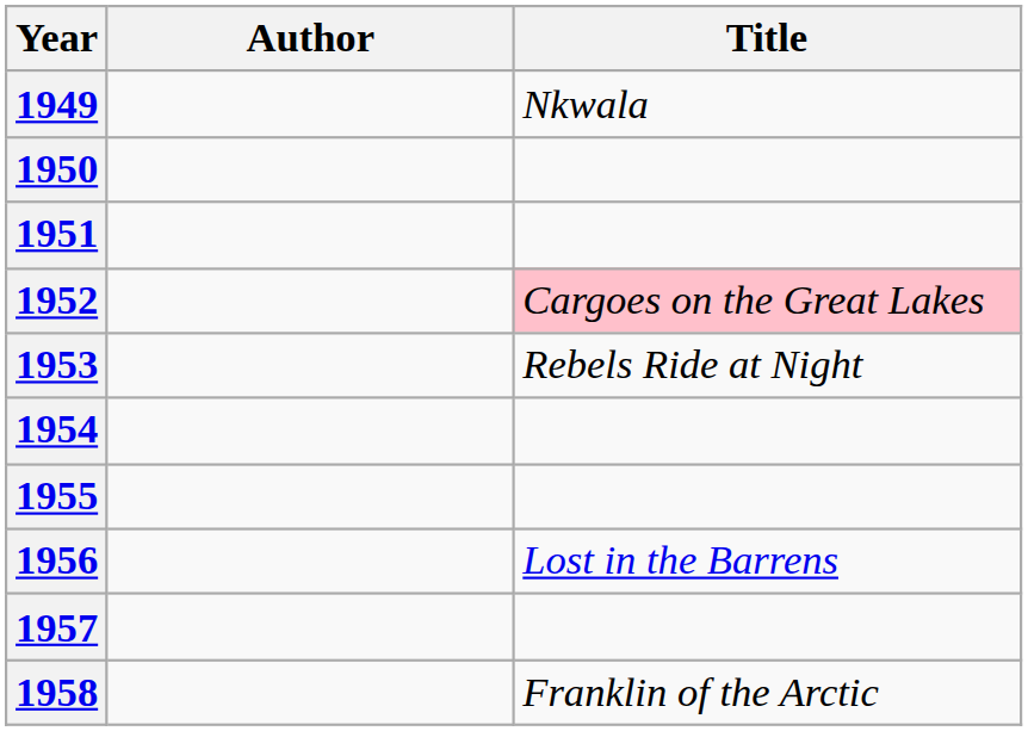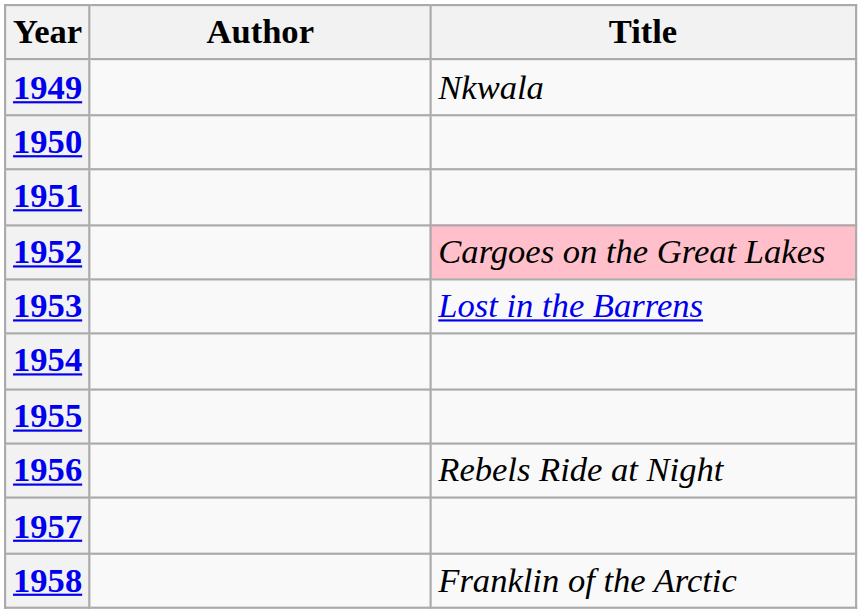1953 | Title: Rebels Ride at Night -> Lost in the Barrens
1956 | Title: Lost in the Barrens -> Rebels Ride at Night
